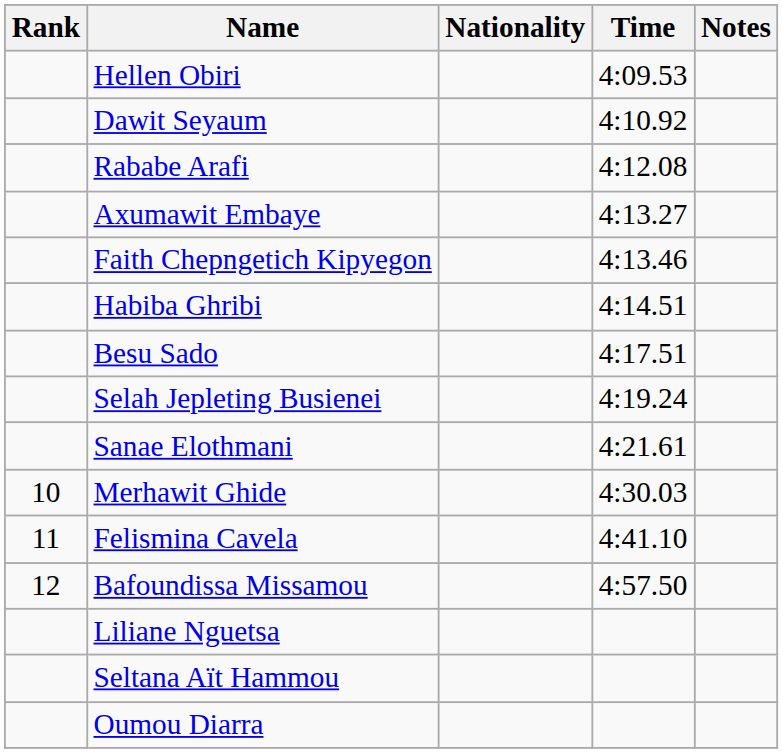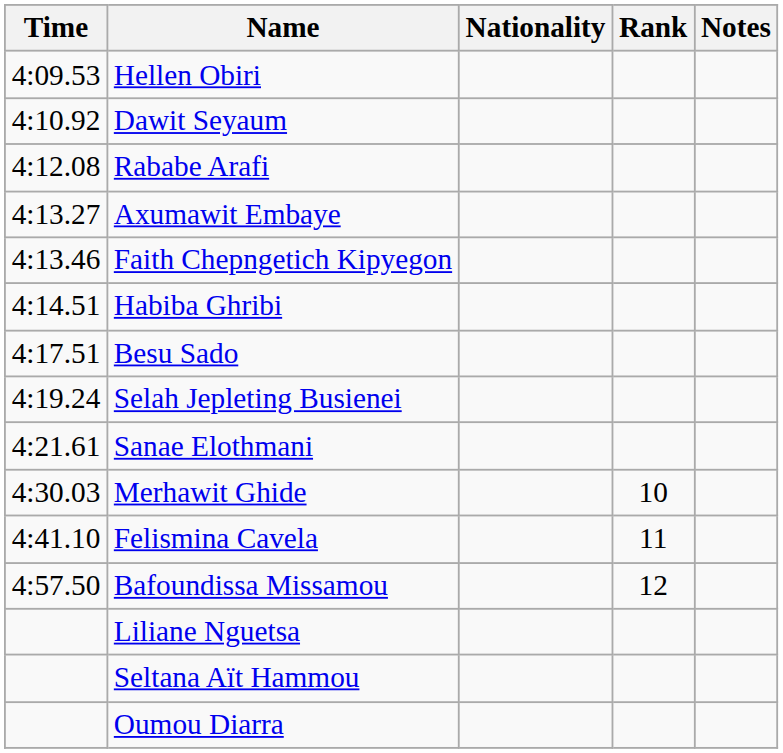columns swapped: Rank <-> Time
